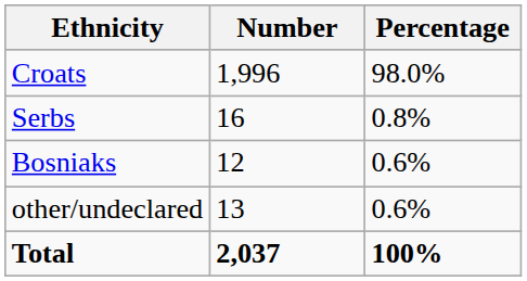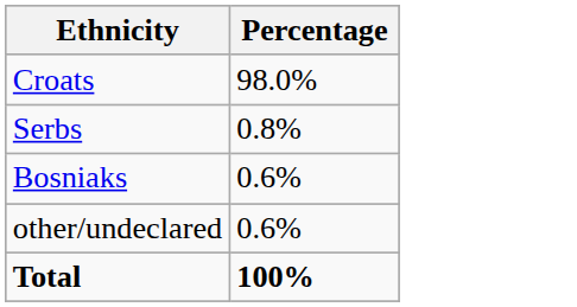- column: Number | 1,996 | 16 | 12 | 13 | 2,037
